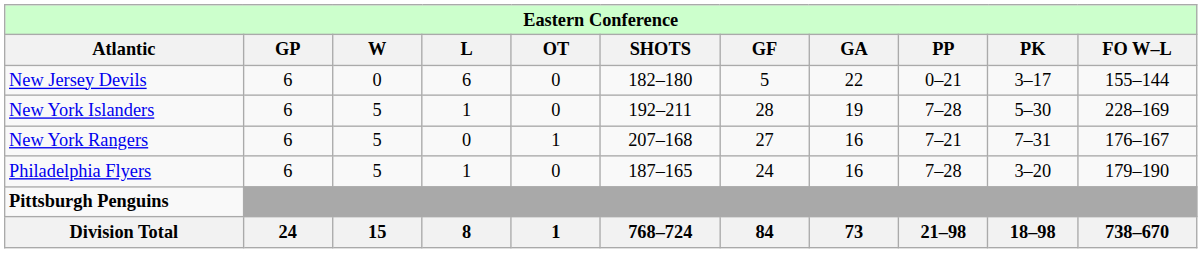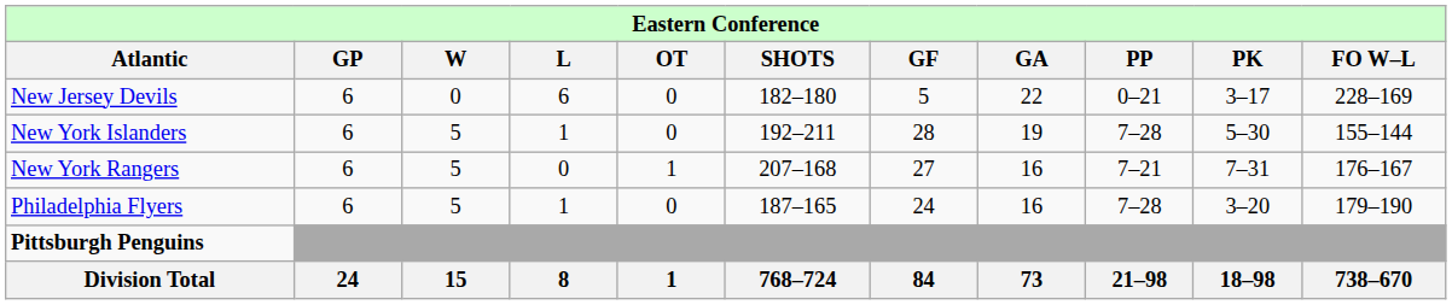New Jersey Devils | column 11: 155–144 -> 228–169
New York Islanders | column 11: 228–169 -> 155–144
